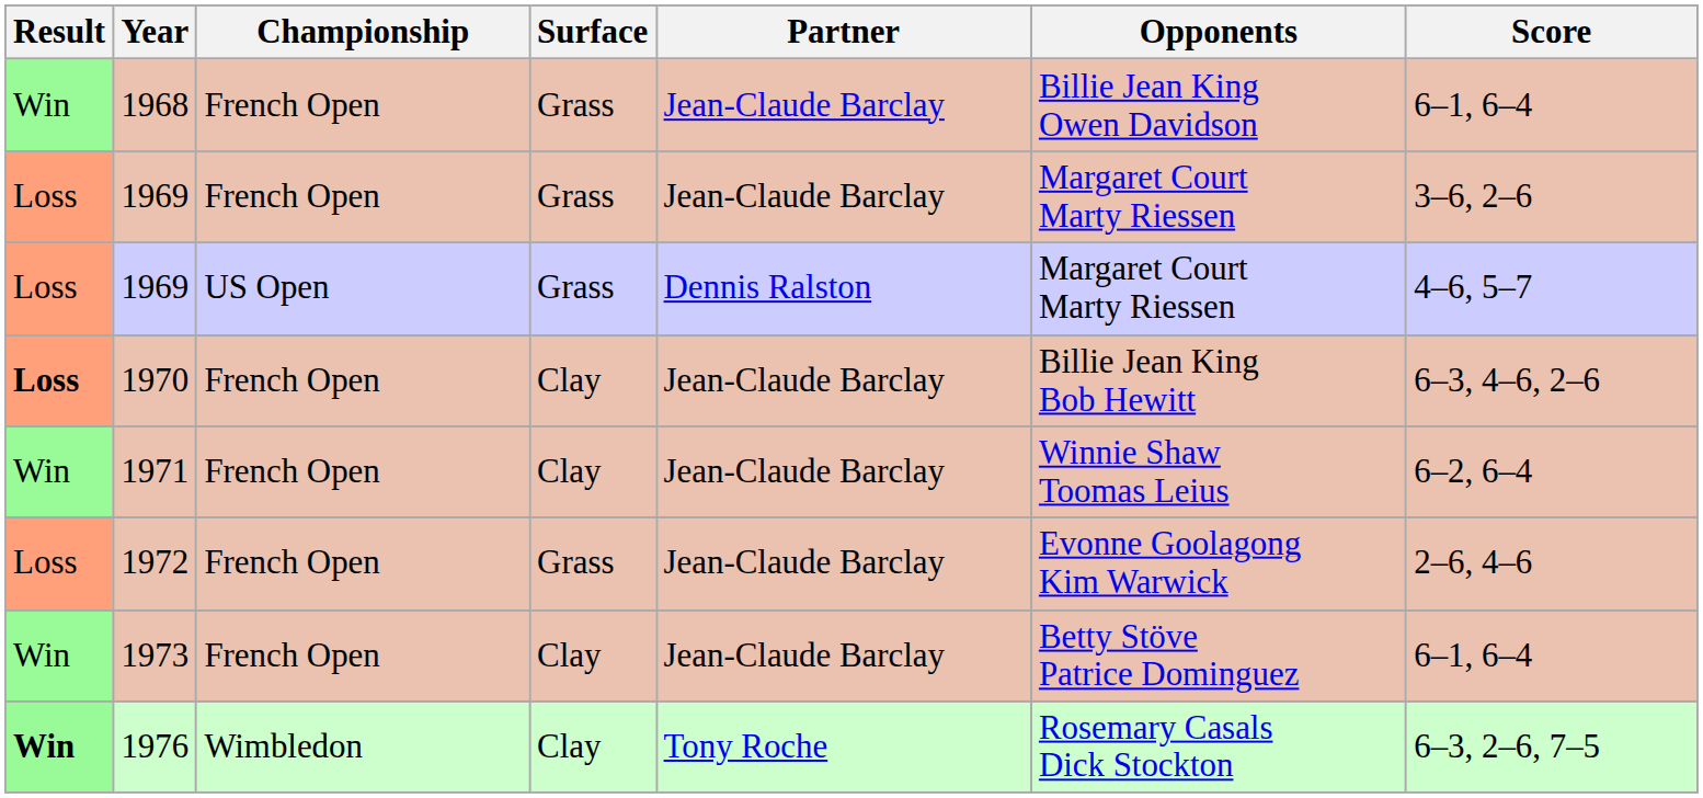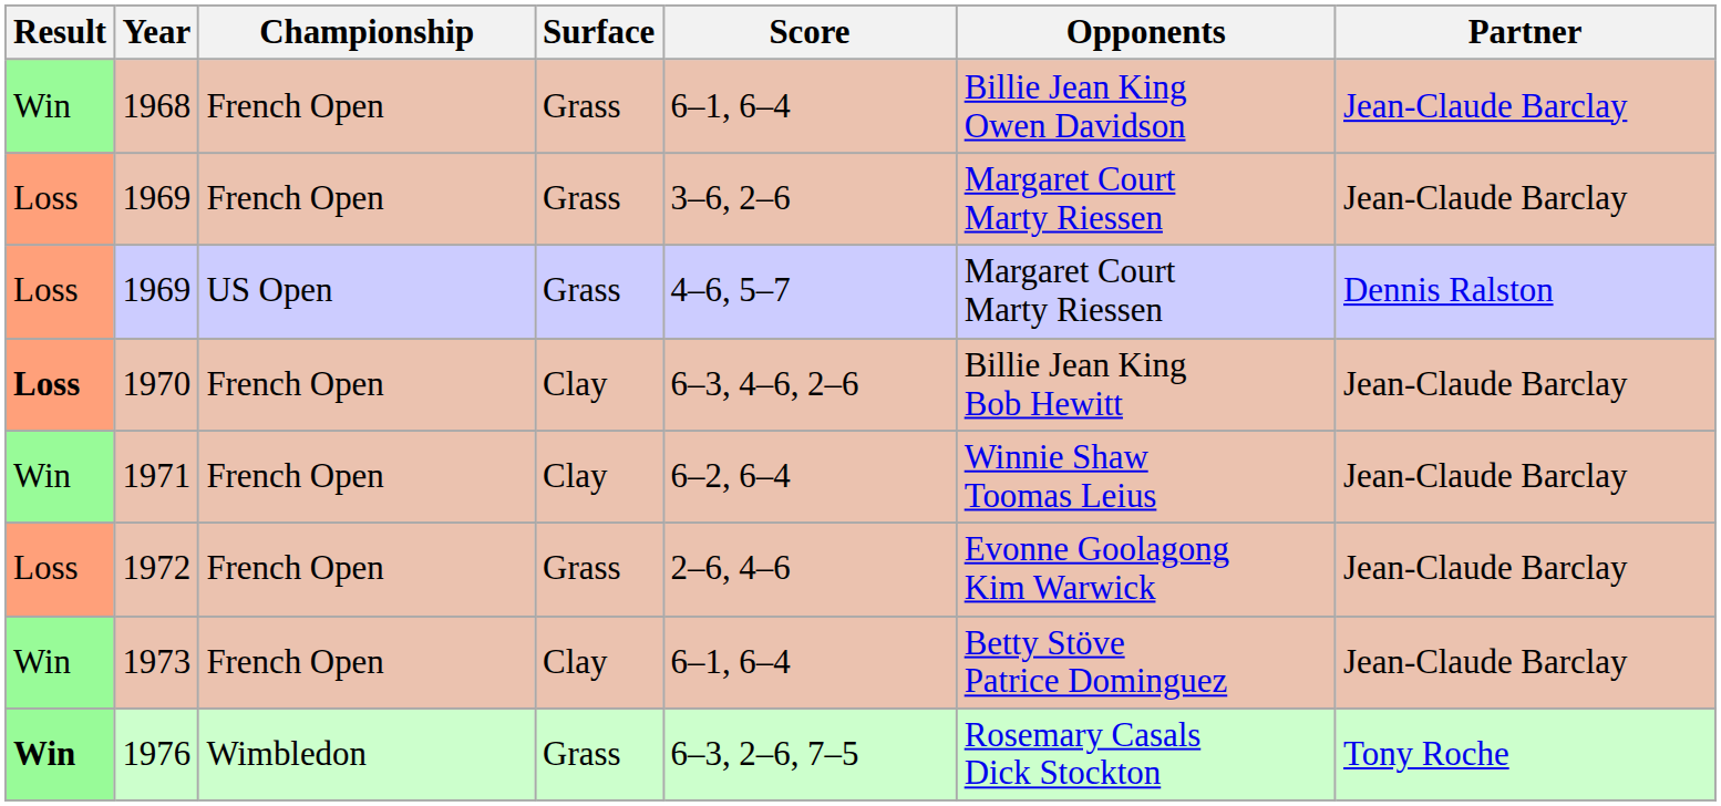columns swapped: Partner <-> Score
1976 | Surface: Clay -> Grass
